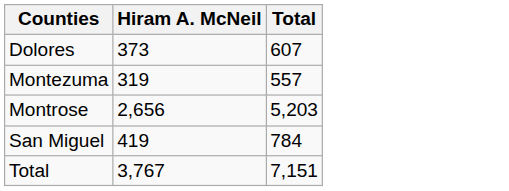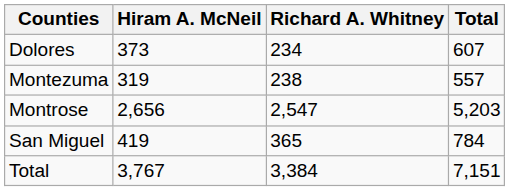+ column: Richard A. Whitney | 234 | 238 | 2,547 | 365 | 3,384
